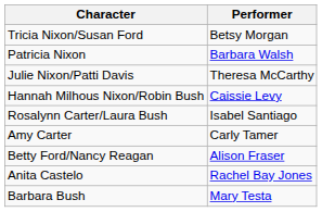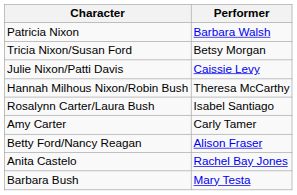rows swapped: Patricia Nixon <-> Tricia Nixon/Susan Ford
Julie Nixon/Patti Davis | Performer: Theresa McCarthy -> Caissie Levy
Hannah Milhous Nixon/Robin Bush | Performer: Caissie Levy -> Theresa McCarthy
